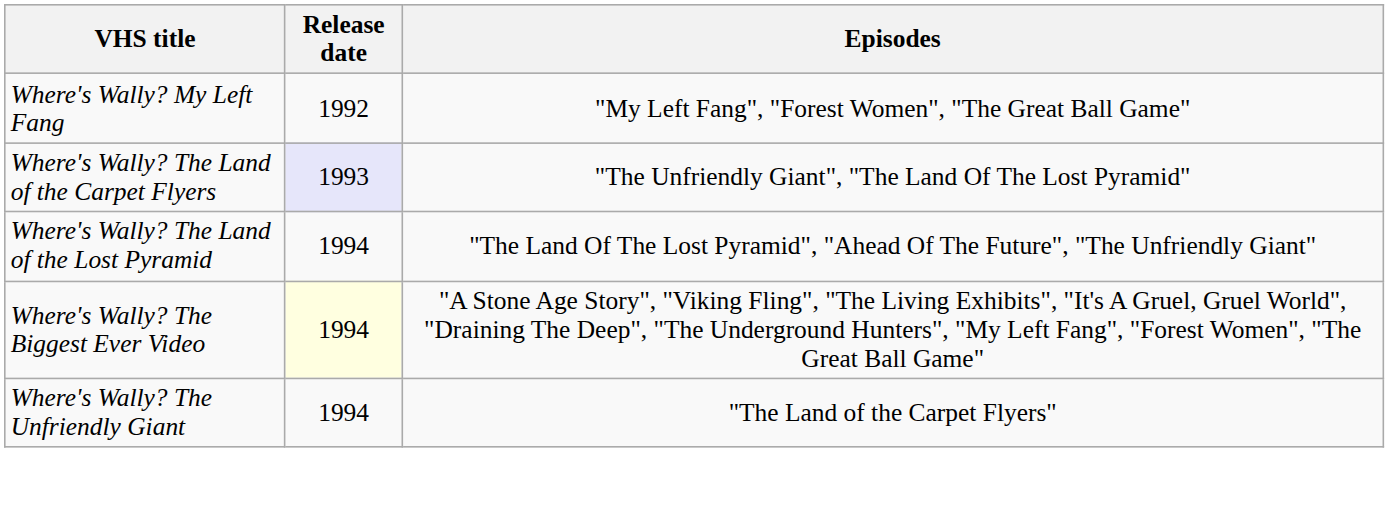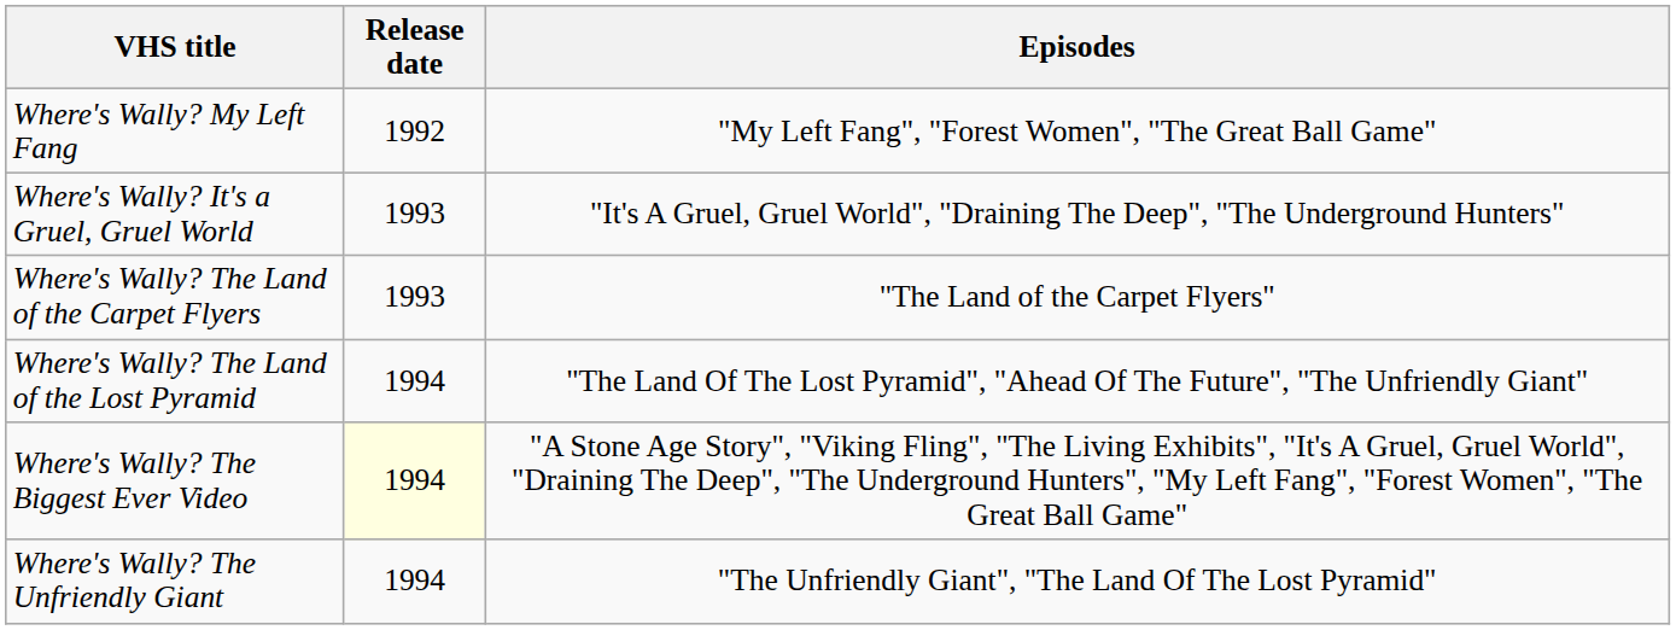+ row: Where's Wally? It's a Gruel, Gruel World | 1993 | "It's A Gruel, Gruel World", "Draining The Deep", "The Underground Hunters"
Where's Wally? The Land of the Carpet Flyers | Release date: lavender background -> no background
Where's Wally? The Land of the Carpet Flyers | Episodes: "The Unfriendly Giant", "The Land Of The Lost Pyramid" -> "The Land of the Carpet Flyers"
Where's Wally? The Unfriendly Giant | Episodes: "The Land of the Carpet Flyers" -> "The Unfriendly Giant", "The Land Of The Lost Pyramid"
